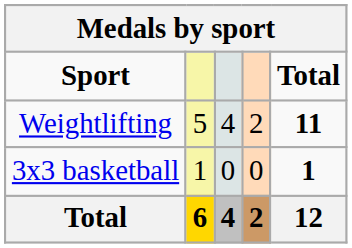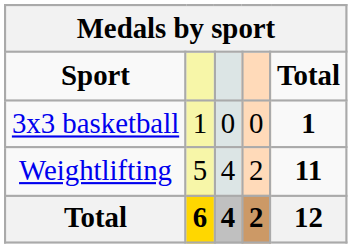rows swapped: 3x3 basketball <-> Weightlifting
